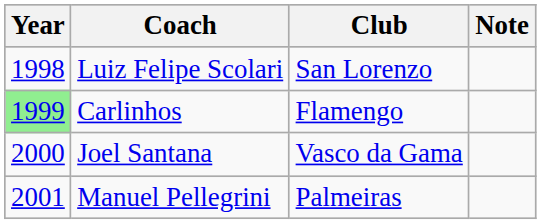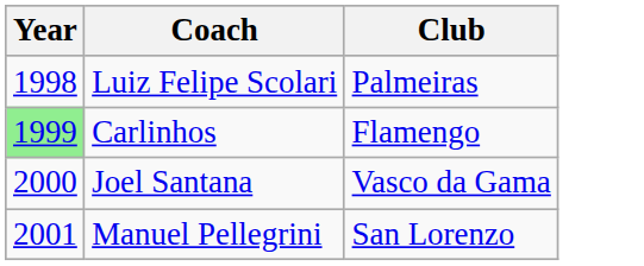- column: Note
Luiz Felipe Scolari | Club: San Lorenzo -> Palmeiras
Manuel Pellegrini | Club: Palmeiras -> San Lorenzo
